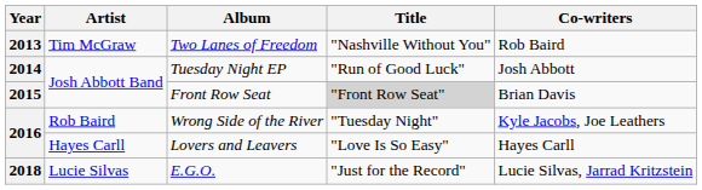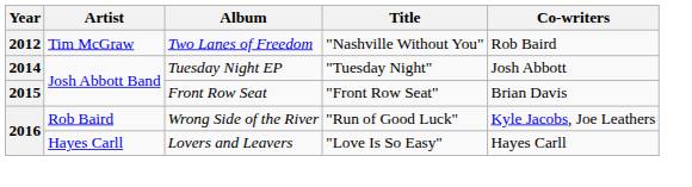Two Lanes of Freedom | Year: 2013 -> 2012
Tuesday Night EP | Title: "Run of Good Luck" -> "Tuesday Night"
Front Row Seat | Title: lightgrey background -> no background
Wrong Side of the River | Title: "Tuesday Night" -> "Run of Good Luck"
- row: 2018 | Lucie Silvas | E.G.O. | "Just for the Record" | Lucie Silvas, Jarrad Kritzstein
